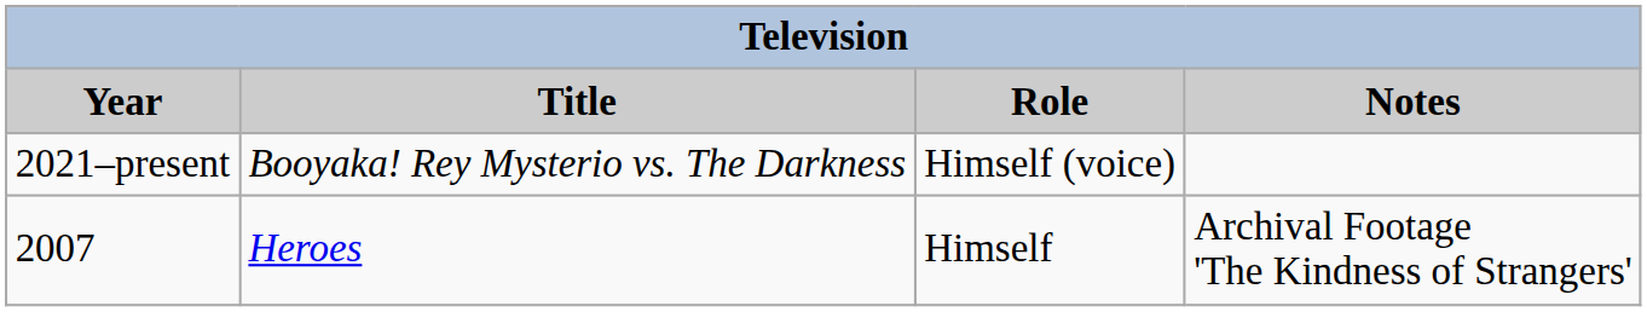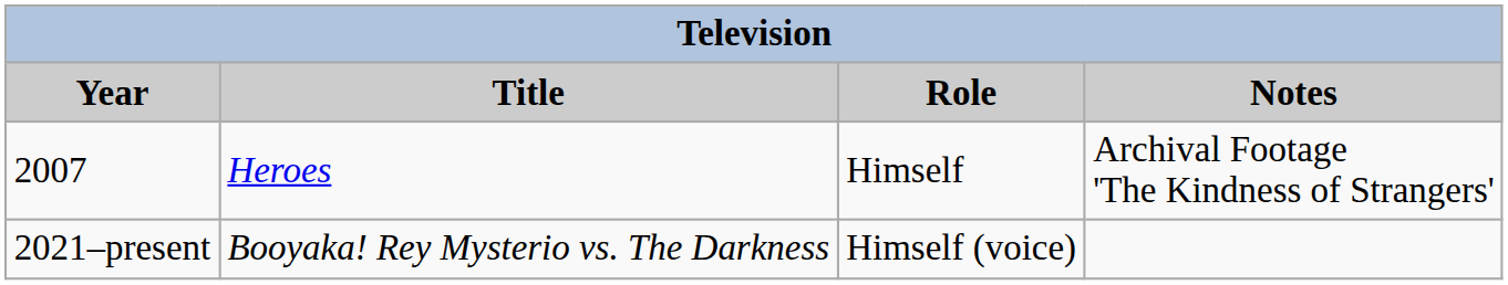rows swapped: 2007 <-> 2021–present
